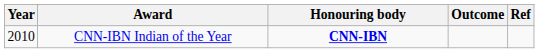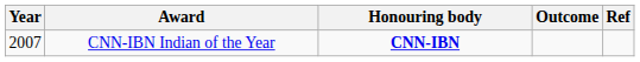CNN-IBN Indian of the Year | Year: 2010 -> 2007
